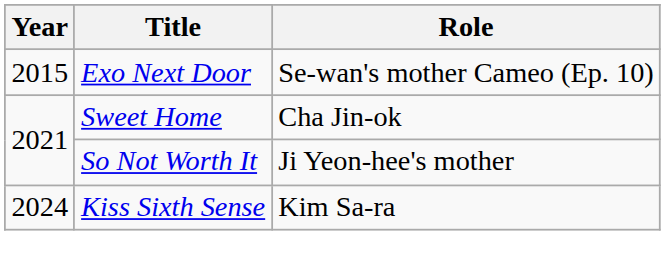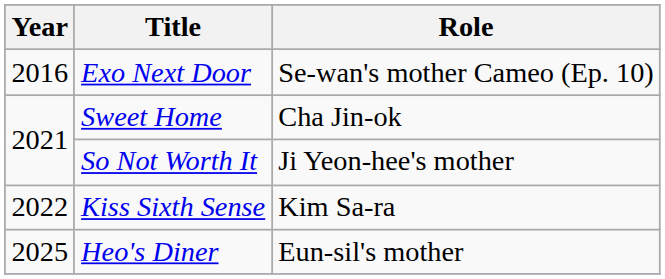Exo Next Door | Year: 2015 -> 2016
Kiss Sixth Sense | Year: 2024 -> 2022
+ row: 2025 | Heo's Diner | Eun-sil's mother
